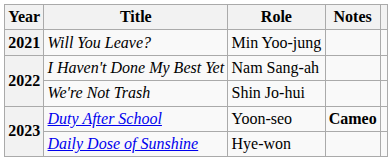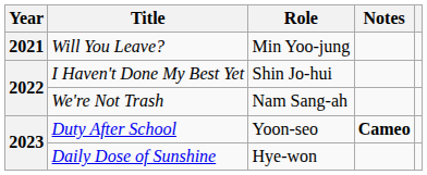I Haven't Done My Best Yet | Role: Nam Sang-ah -> Shin Jo-hui
We're Not Trash | Role: Shin Jo-hui -> Nam Sang-ah
